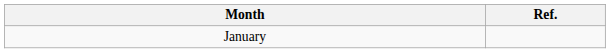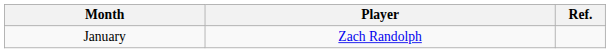+ column: Player | Zach Randolph
